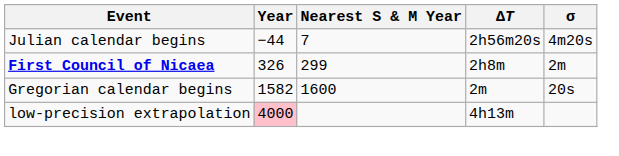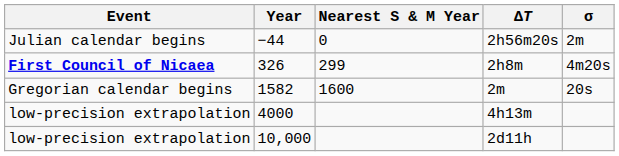2h56m20s | Nearest S & M Year: 7 -> 0
2h56m20s | σ: 4m20s -> 2m
2h8m | σ: 2m -> 4m20s
4h13m | Year: pink background -> no background
+ row: low-precision extrapolation | 10,000 | 2d11h
